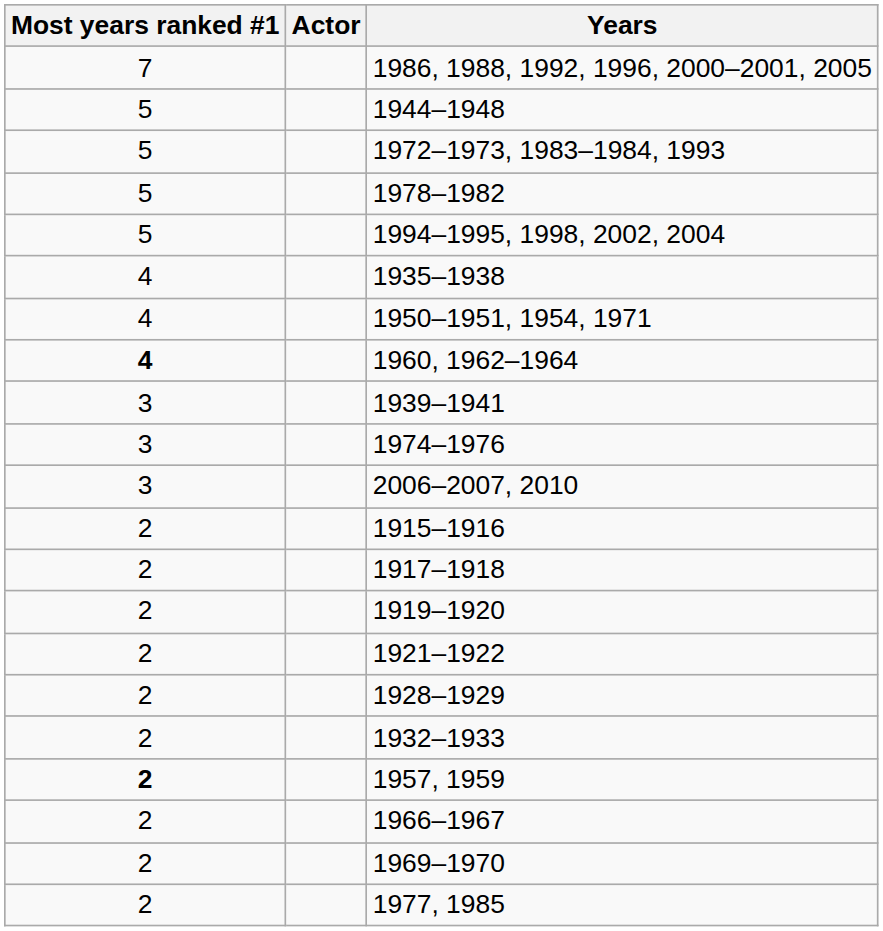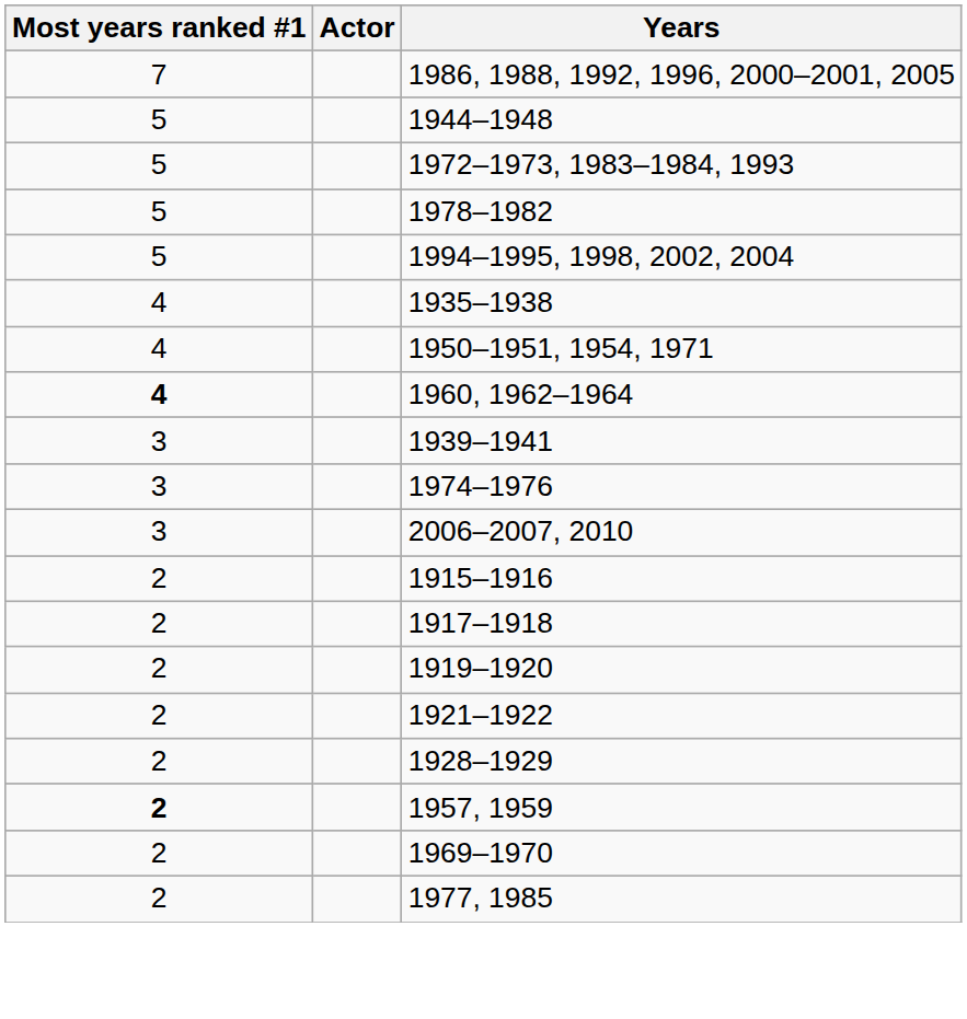- row: 2 | 1932–1933
- row: 2 | 1966–1967
